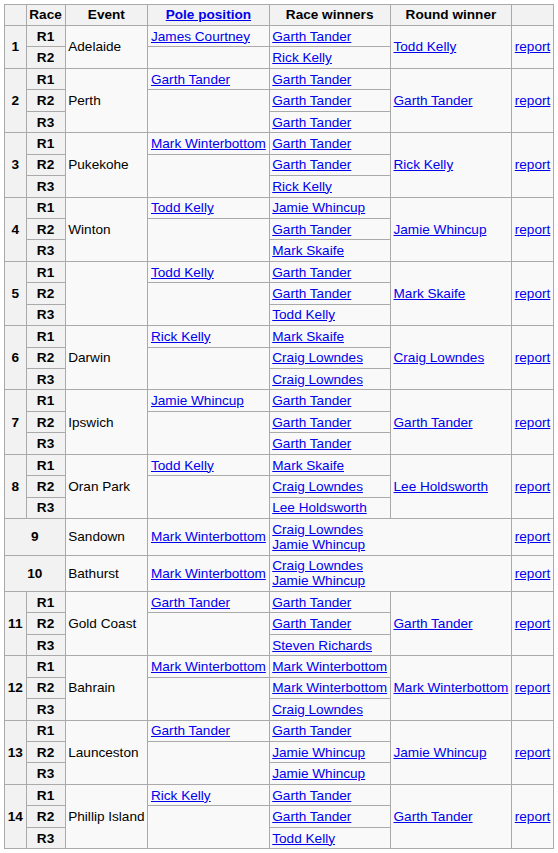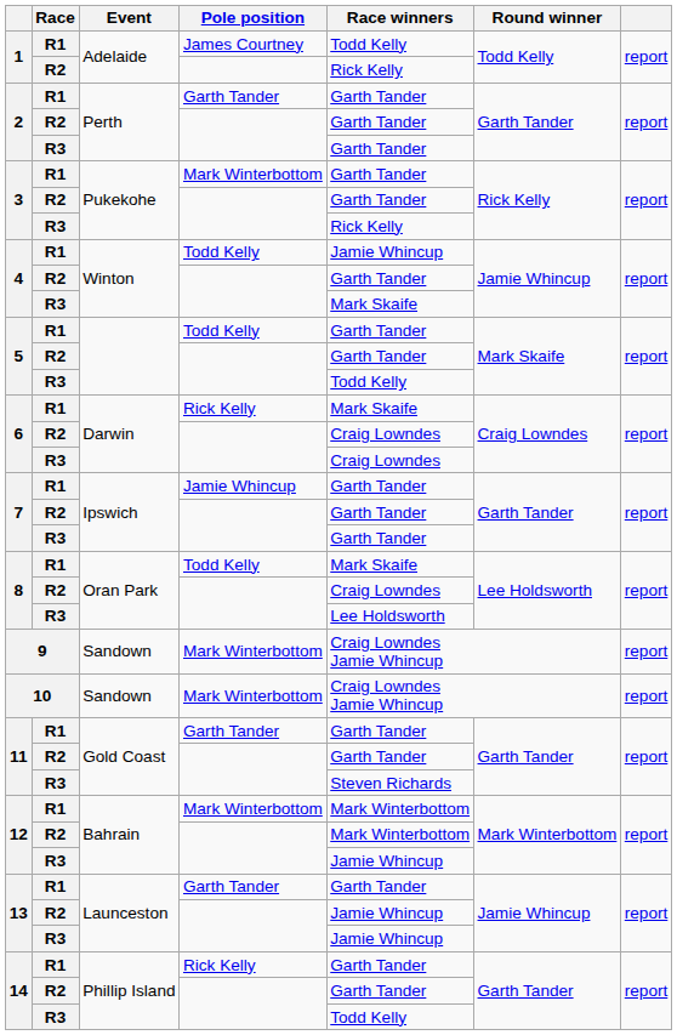1 / R1 | Race winners: Garth Tander -> Todd Kelly
10 | Event: Bathurst -> Sandown
12 / R3 | Race winners: Craig Lowndes -> Jamie Whincup
